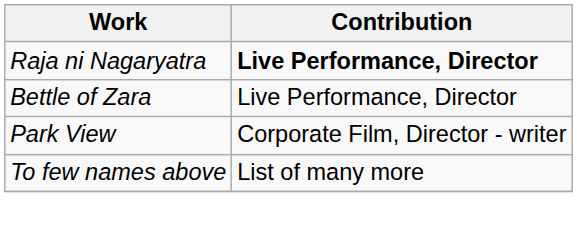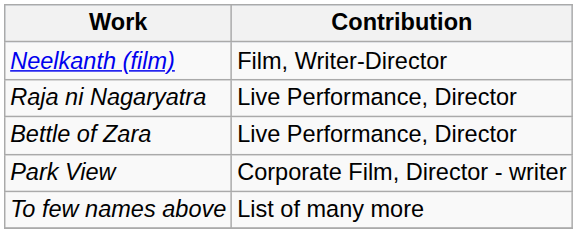+ row: Neelkanth (film) | Film, Writer-Director
Raja ni Nagaryatra | Contribution: bold -> normal
